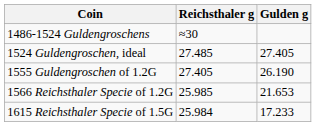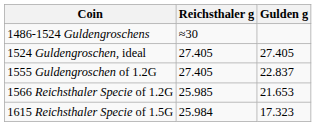1524 Guldengroschen, ideal | Reichsthaler g: 27.485 -> 27.405
1555 Guldengroschen of 1.2G | Gulden g: 26.190 -> 22.837
1615 Reichsthaler Specie of 1.5G | Gulden g: 17.233 -> 17.323
